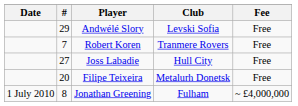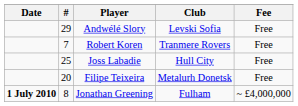Joss Labadie | #: 27 -> 25
Jonathan Greening | Date: normal -> bold
